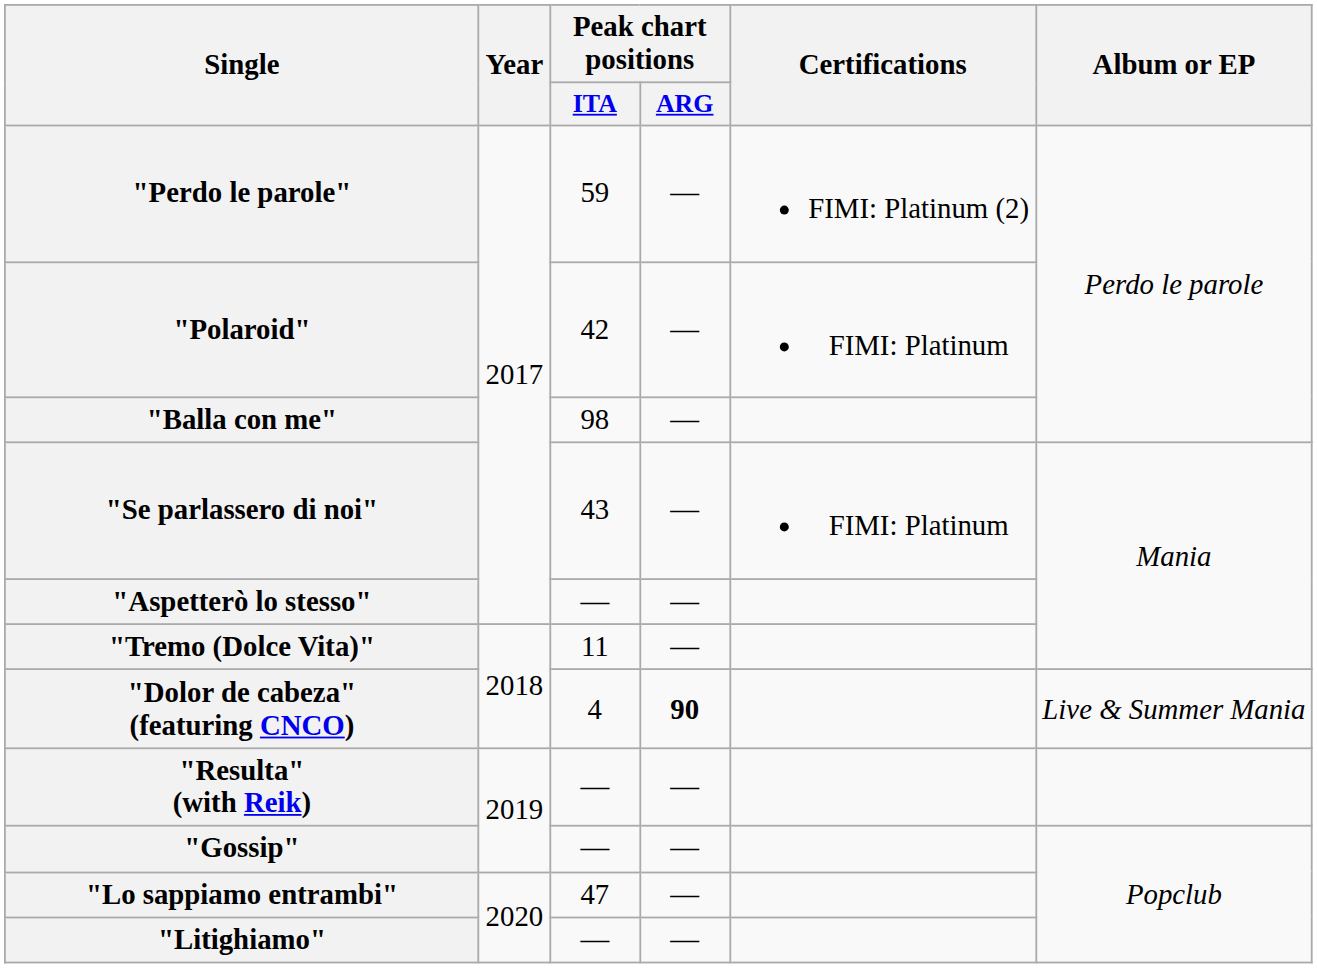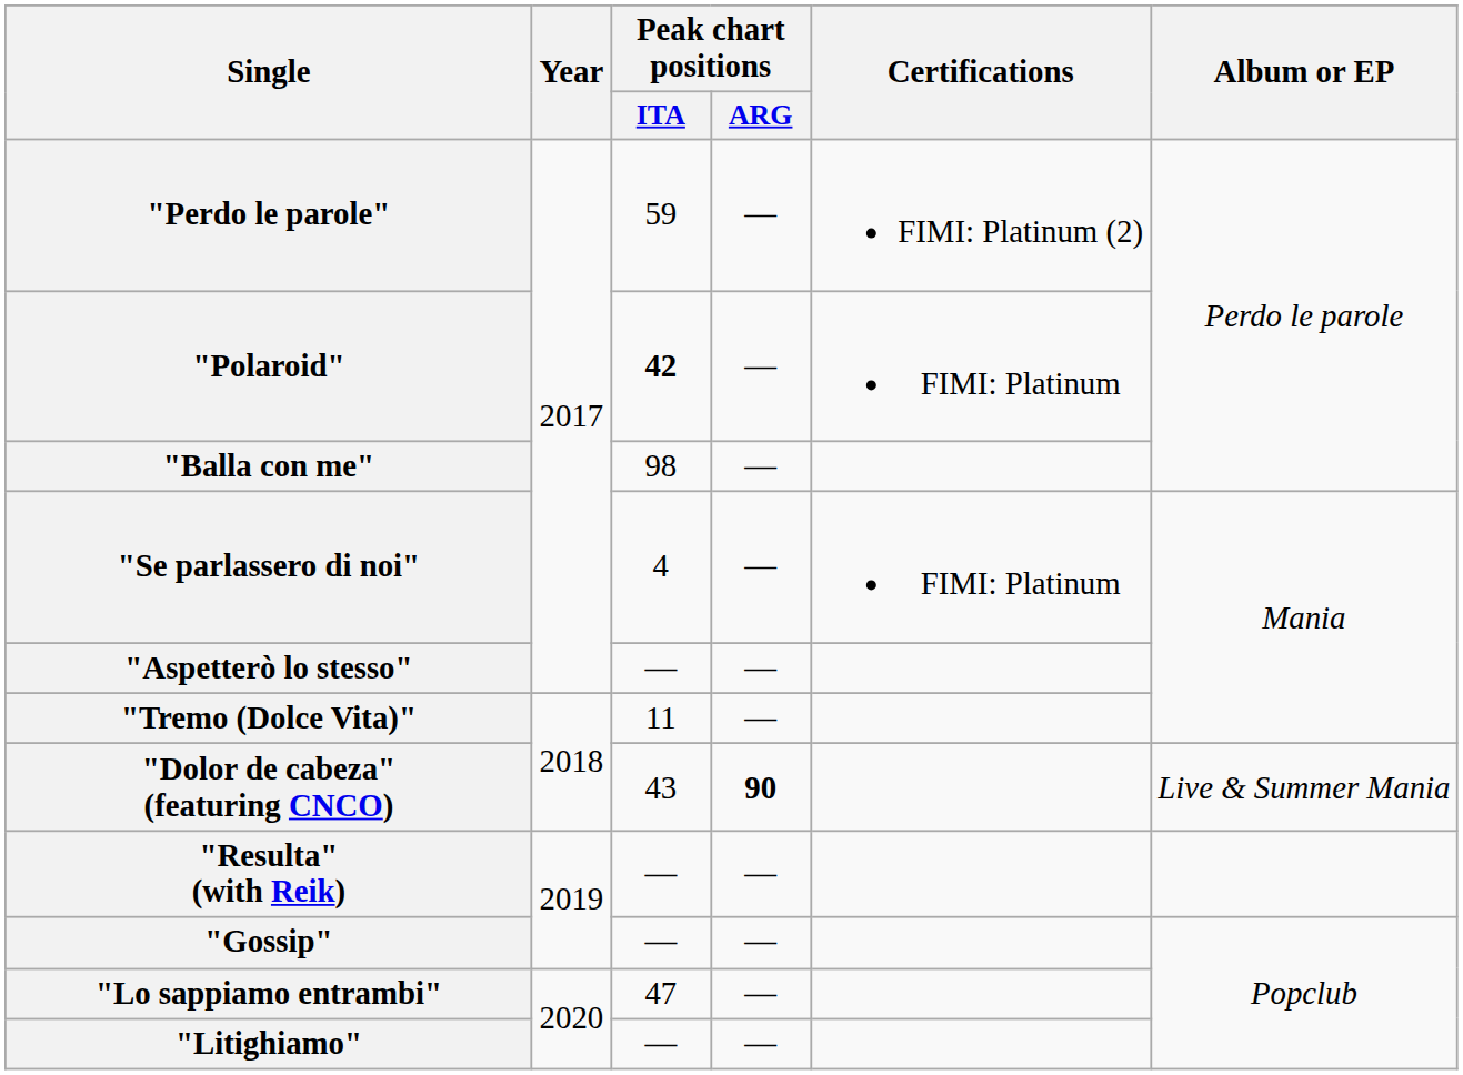"Polaroid" | Peak chart positions / ITA: normal -> bold
"Se parlassero di noi" | Peak chart positions / ITA: 43 -> 4
"Dolor de cabeza" (featuring CNCO) | Peak chart positions / ITA: 4 -> 43
